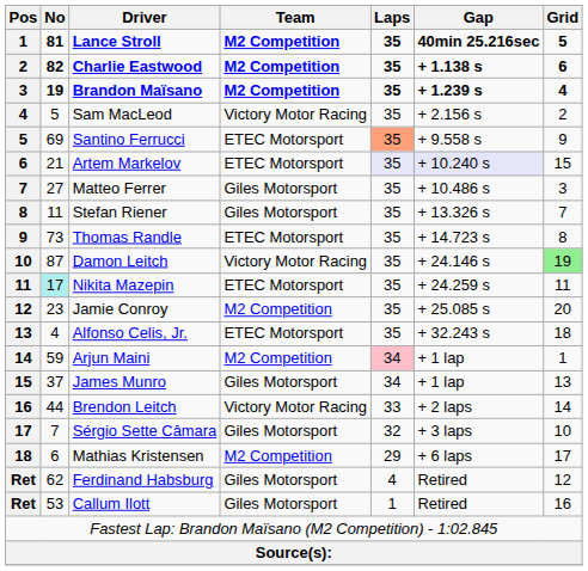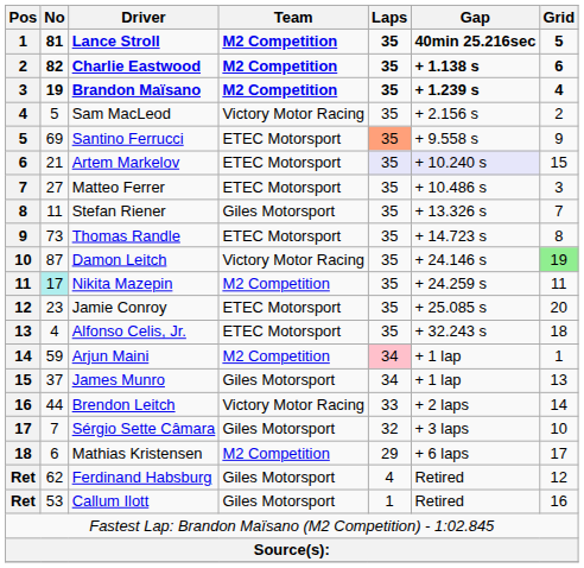Matteo Ferrer | Team: Giles Motorsport -> ETEC Motorsport
Nikita Mazepin | Team: ETEC Motorsport -> M2 Competition
Jamie Conroy | Team: M2 Competition -> ETEC Motorsport
